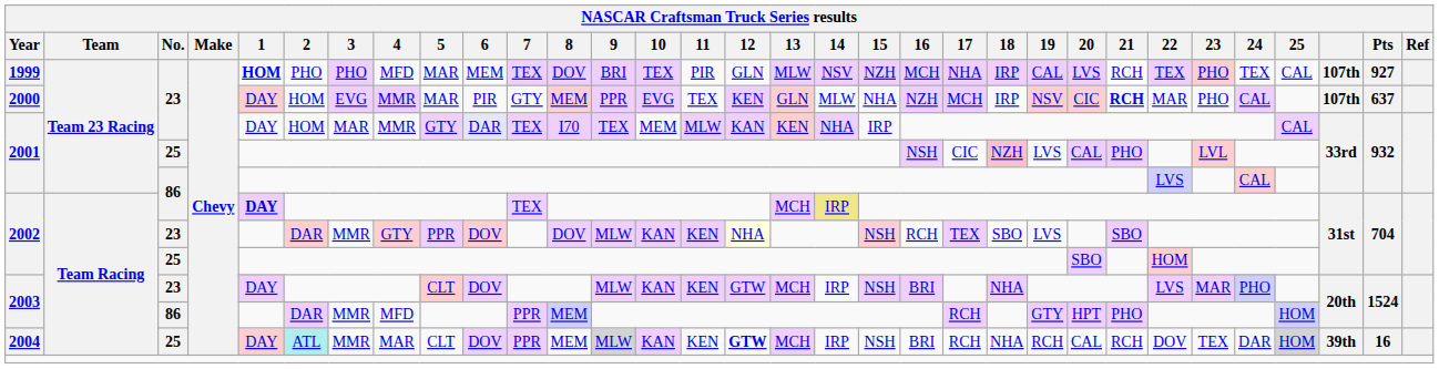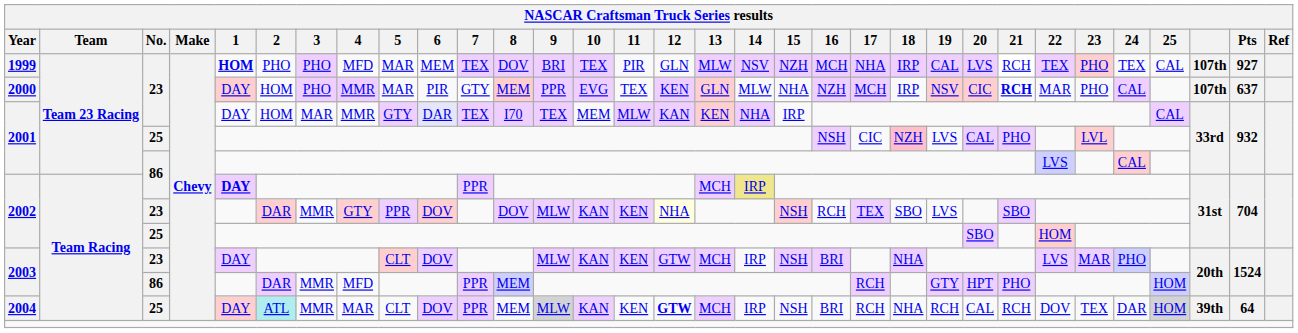2000 | 3: EVG -> PHO
2002 / 86 | 7: TEX -> PPR
2004 | Pts: 16 -> 64
